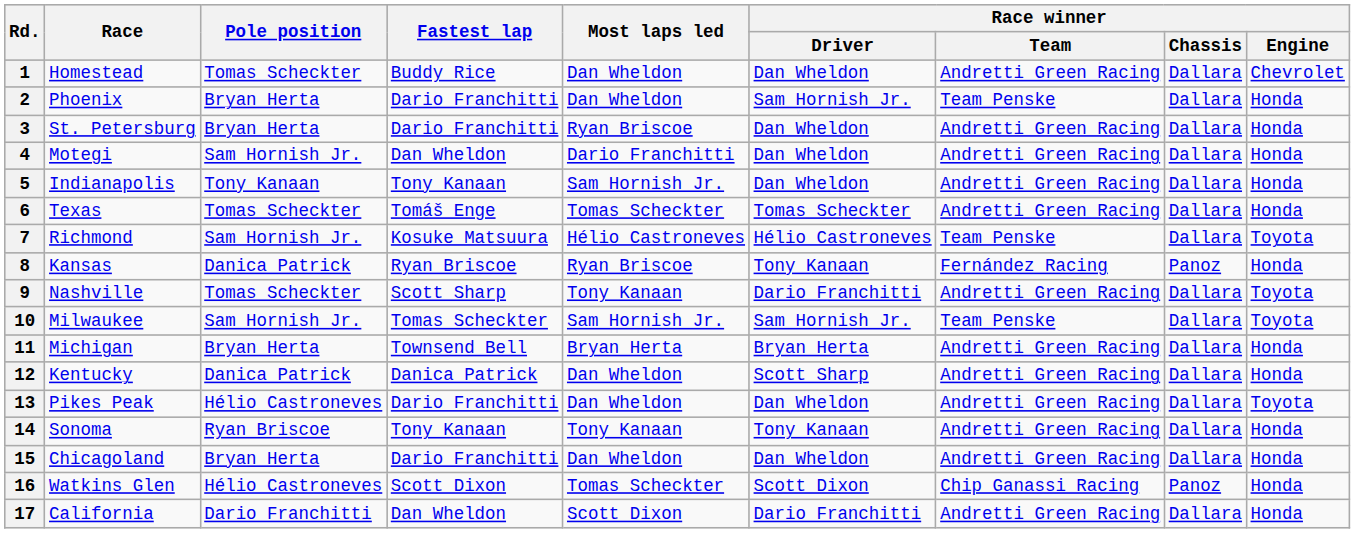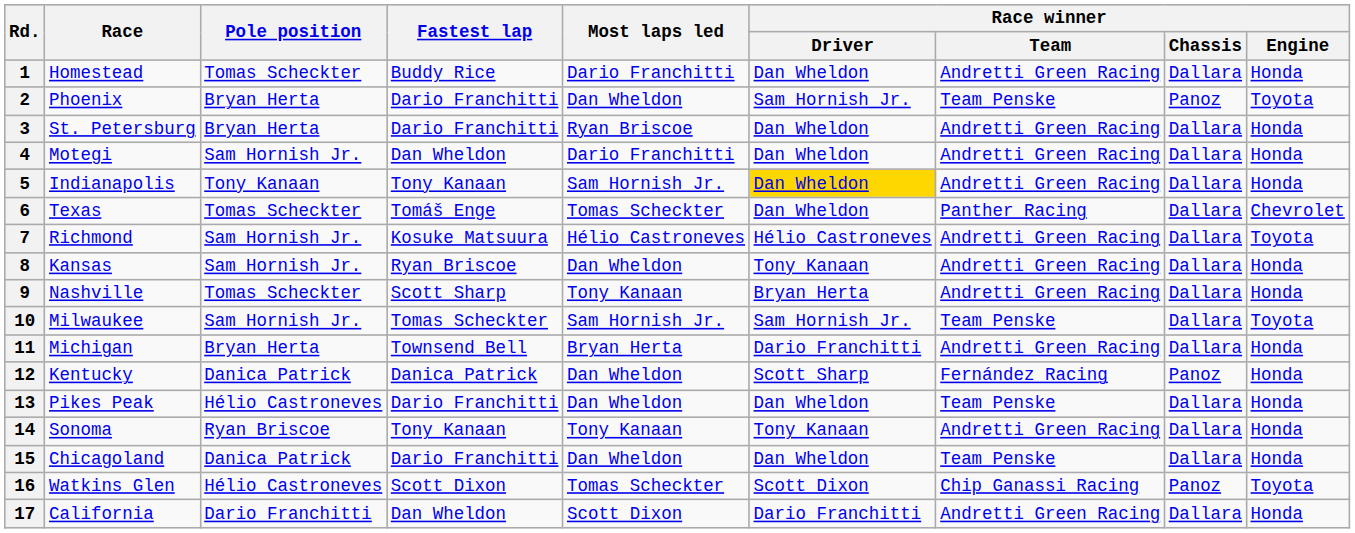1 | Most laps led: Dan Wheldon -> Dario Franchitti
1 | Race winner / Engine: Chevrolet -> Honda
2 | Race winner / Chassis: Dallara -> Panoz
2 | Race winner / Engine: Honda -> Toyota
5 | Race winner / Driver: no background -> gold background
6 | Race winner / Driver: Tomas Scheckter -> Dan Wheldon
6 | Race winner / Team: Andretti Green Racing -> Panther Racing
6 | Race winner / Engine: Honda -> Chevrolet
7 | Race winner / Team: Team Penske -> Andretti Green Racing
8 | Pole position: Danica Patrick -> Sam Hornish Jr.
8 | Most laps led: Ryan Briscoe -> Dan Wheldon
8 | Race winner / Team: Fernández Racing -> Andretti Green Racing
8 | Race winner / Chassis: Panoz -> Dallara
9 | Race winner / Driver: Dario Franchitti -> Bryan Herta
9 | Race winner / Engine: Toyota -> Honda
11 | Race winner / Driver: Bryan Herta -> Dario Franchitti
12 | Race winner / Team: Andretti Green Racing -> Fernández Racing
12 | Race winner / Chassis: Dallara -> Panoz
13 | Race winner / Team: Andretti Green Racing -> Team Penske
13 | Race winner / Engine: Toyota -> Honda
15 | Pole position: Bryan Herta -> Danica Patrick
15 | Race winner / Team: Andretti Green Racing -> Team Penske
16 | Race winner / Engine: Honda -> Toyota
